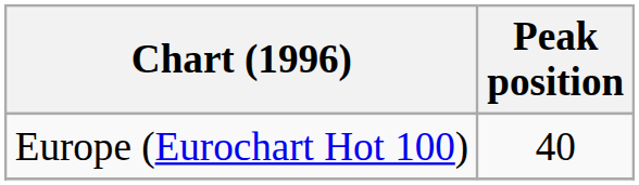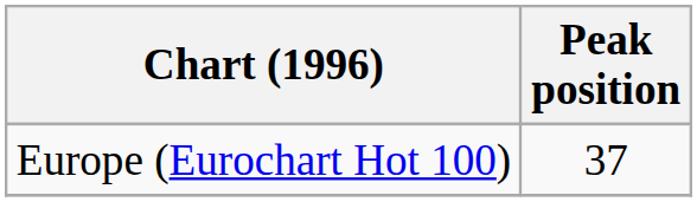Europe (Eurochart Hot 100) | Peak position: 40 -> 37
